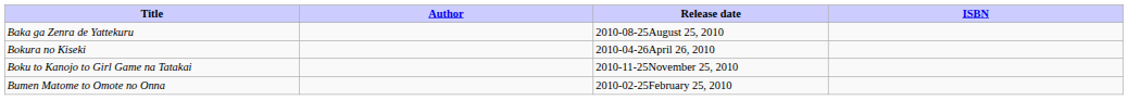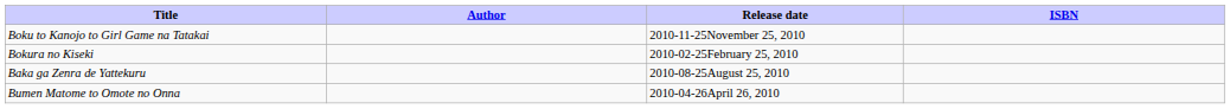rows swapped: Baka ga Zenra de Yattekuru <-> Boku to Kanojo to Girl Game na Tatakai
Bokura no Kiseki | Release date: 2010-04-26April 26, 2010 -> 2010-02-25February 25, 2010
Bumen Matome to Omote no Onna | Release date: 2010-02-25February 25, 2010 -> 2010-04-26April 26, 2010
